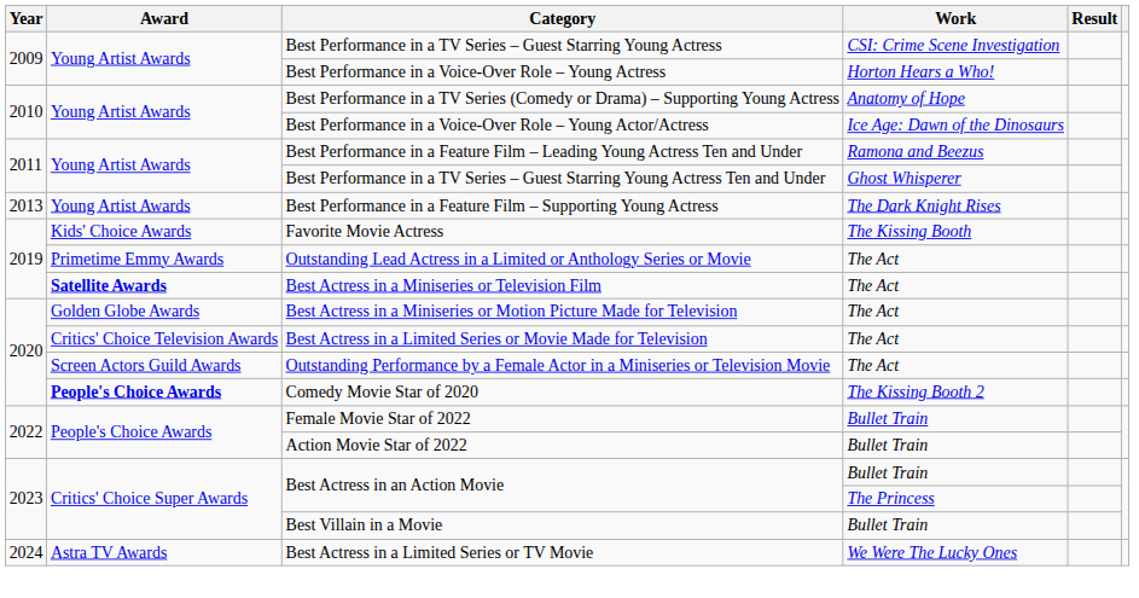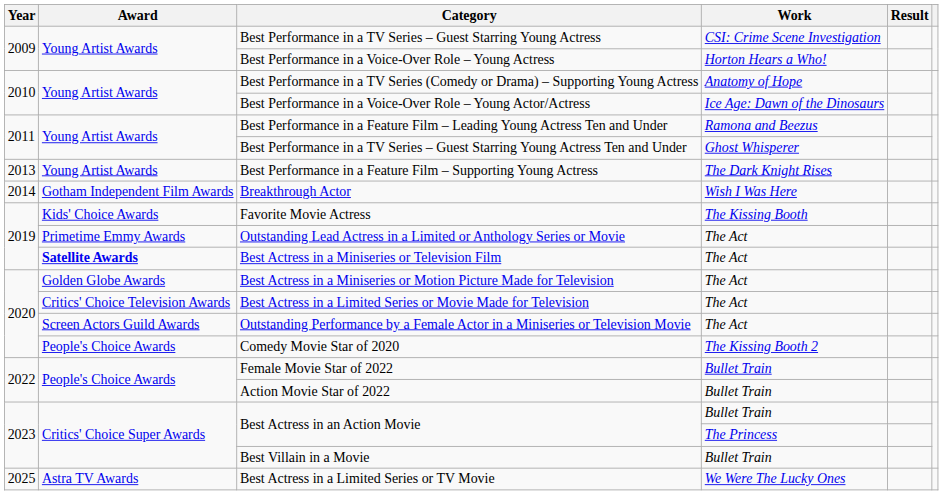+ row: 2014 | Gotham Independent Film Awards | Breakthrough Actor | Wish I Was Here
Comedy Movie Star of 2020 | Award: bold -> normal
Best Actress in a Limited Series or TV Movie | Year: 2024 -> 2025
